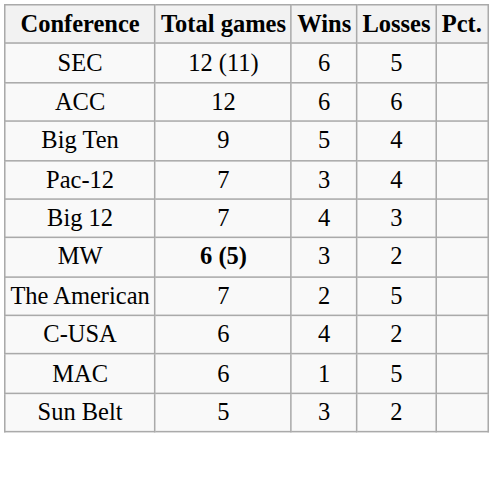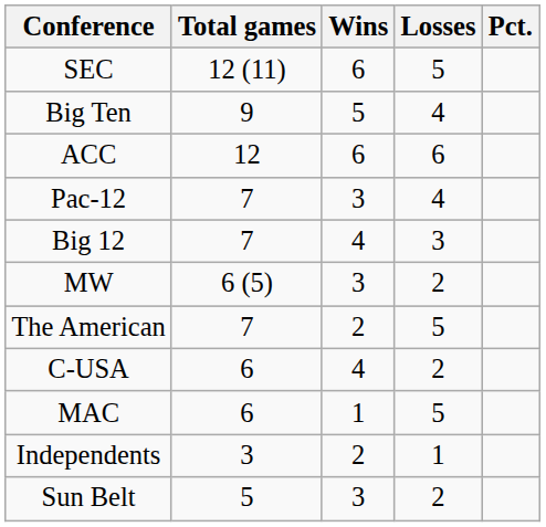rows swapped: ACC <-> Big Ten
MW | Total games: bold -> normal
+ row: Independents | 3 | 2 | 1
